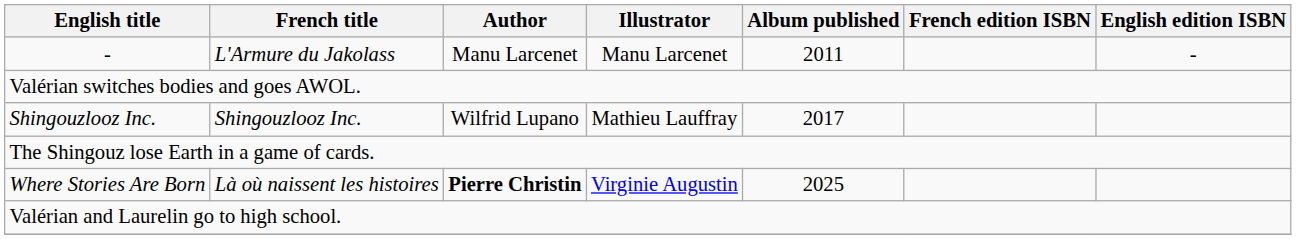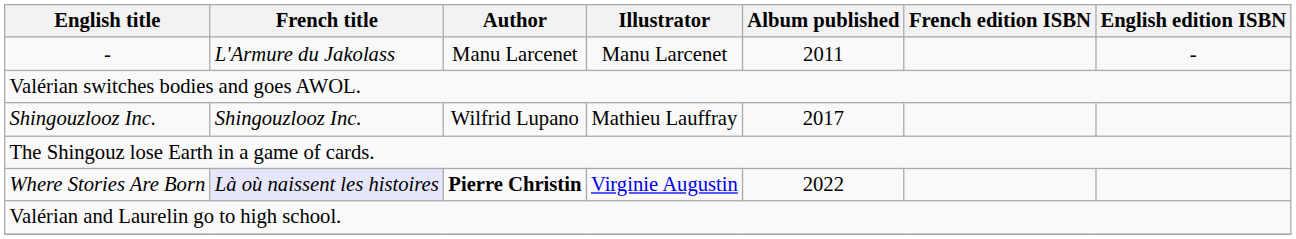Where Stories Are Born | French title: no background -> lavender background
Where Stories Are Born | Album published: 2025 -> 2022
